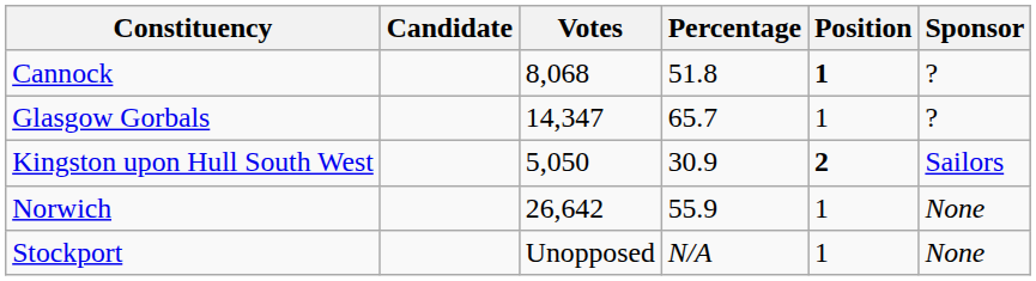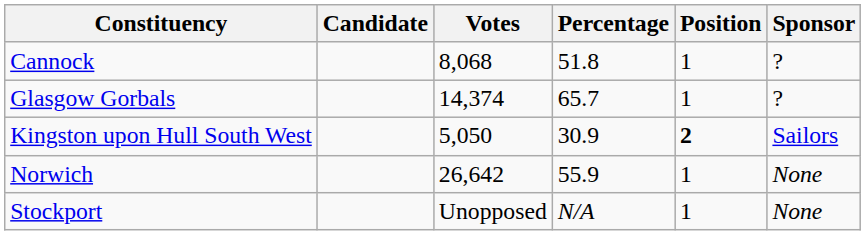Cannock | Position: bold -> normal
Glasgow Gorbals | Votes: 14,347 -> 14,374
